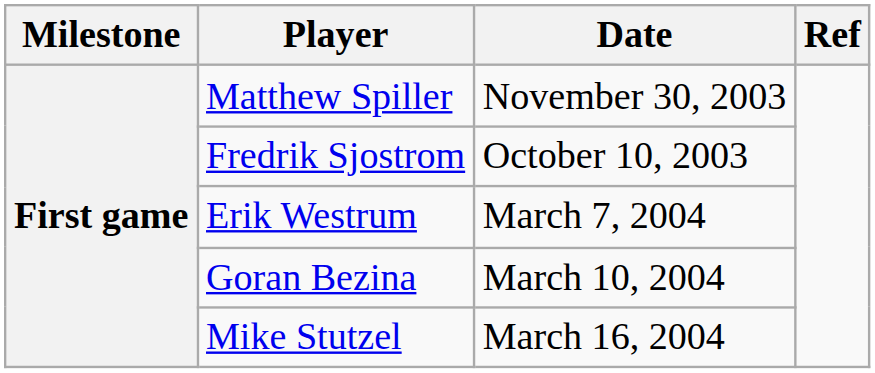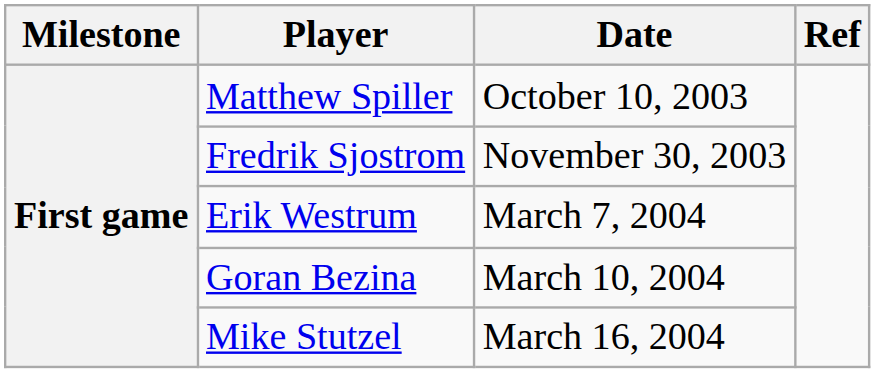Matthew Spiller | Date: November 30, 2003 -> October 10, 2003
Fredrik Sjostrom | Date: October 10, 2003 -> November 30, 2003
